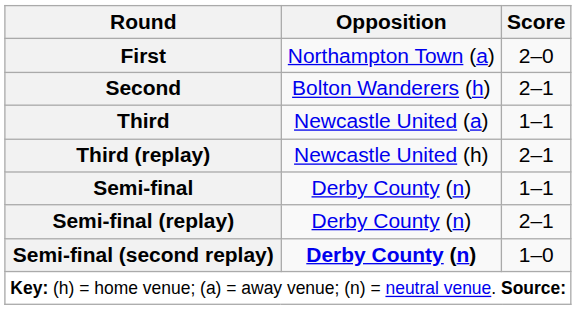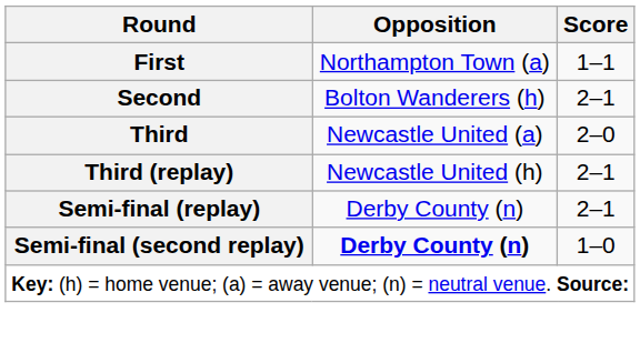First | Score: 2–0 -> 1–1
Third | Score: 1–1 -> 2–0
- row: Semi-final | Derby County (n) | 1–1
